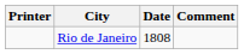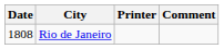columns swapped: Date <-> Printer
